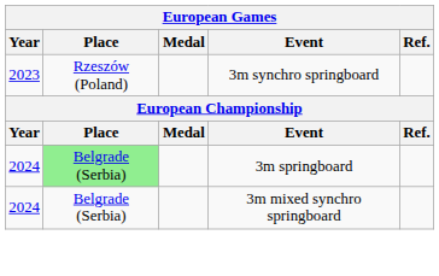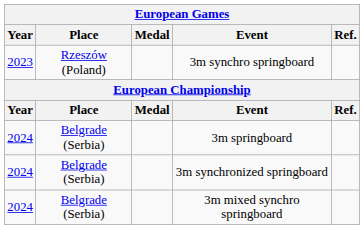3m springboard | Place: lightgreen background -> no background
+ row: 2024 | Belgrade (Serbia) | 3m synchronized springboard
